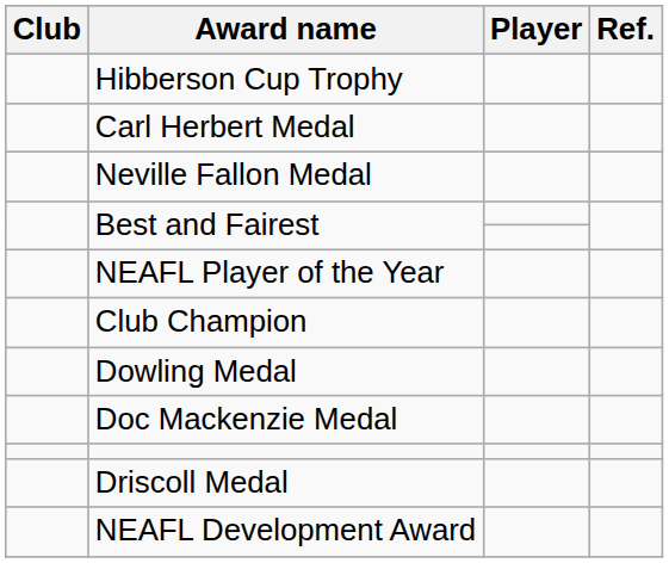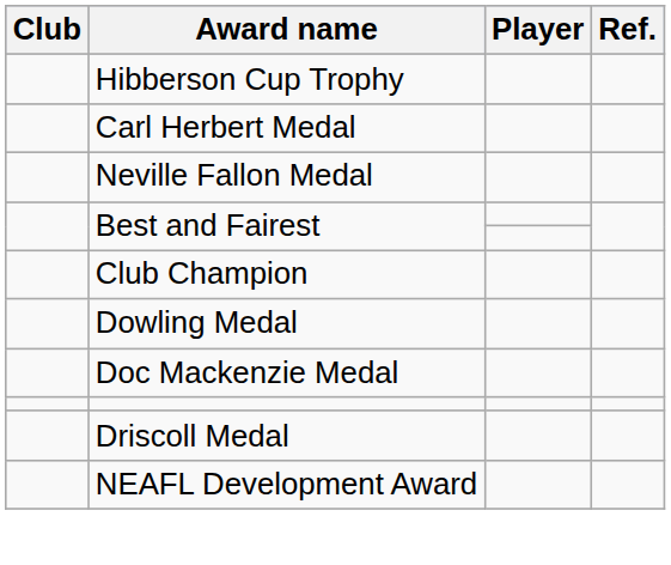- row: NEAFL Player of the Year
